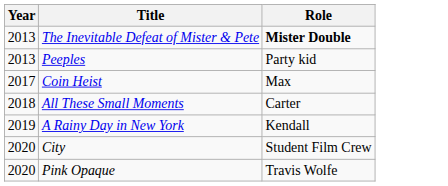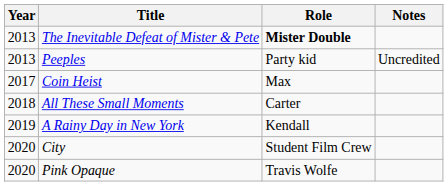+ column: Notes | Uncredited
